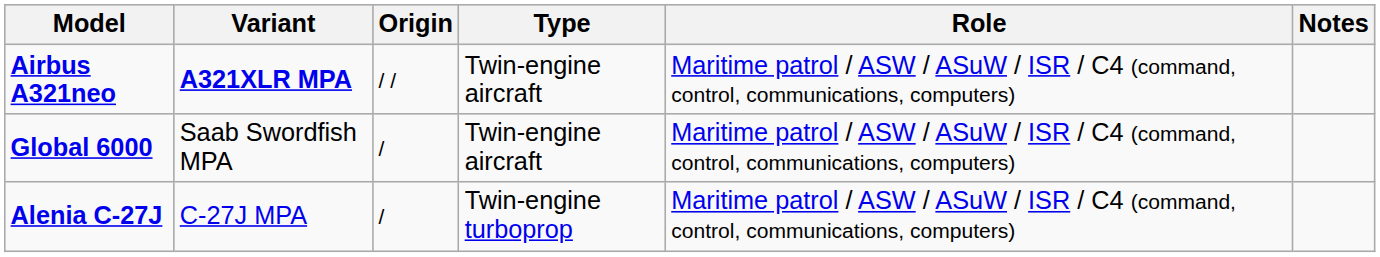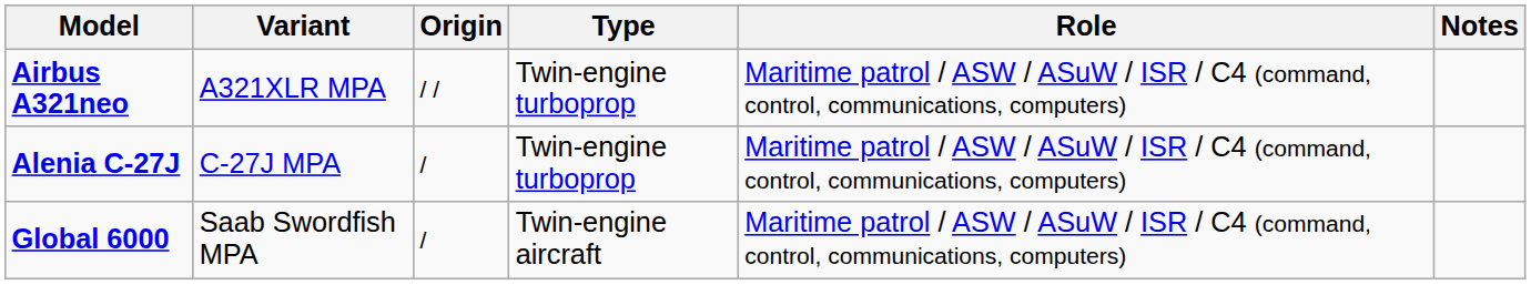Airbus A321neo | Variant: bold -> normal
Airbus A321neo | Type: Twin-engine aircraft -> Twin-engine turboprop
rows swapped: Global 6000 <-> Alenia C-27J
